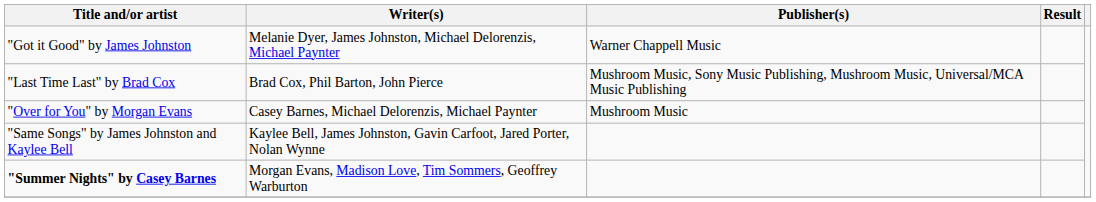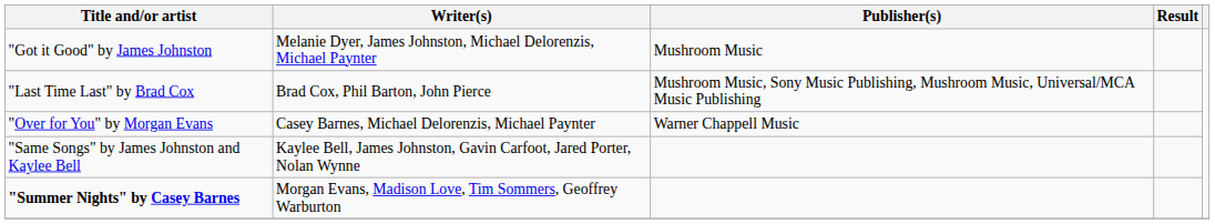"Got it Good" by James Johnston | Publisher(s): Warner Chappell Music -> Mushroom Music
"Over for You" by Morgan Evans | Publisher(s): Mushroom Music -> Warner Chappell Music
